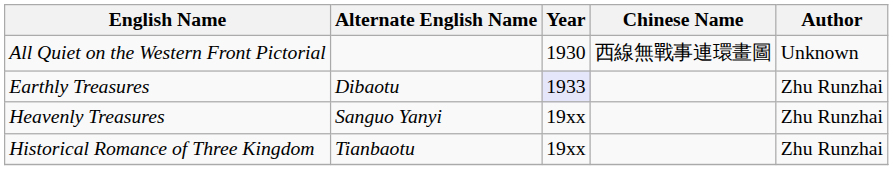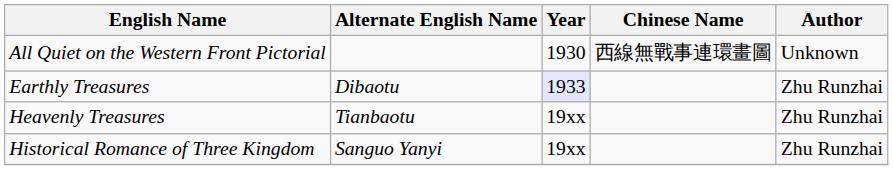Heavenly Treasures | Alternate English Name: Sanguo Yanyi -> Tianbaotu
Historical Romance of Three Kingdom | Alternate English Name: Tianbaotu -> Sanguo Yanyi
